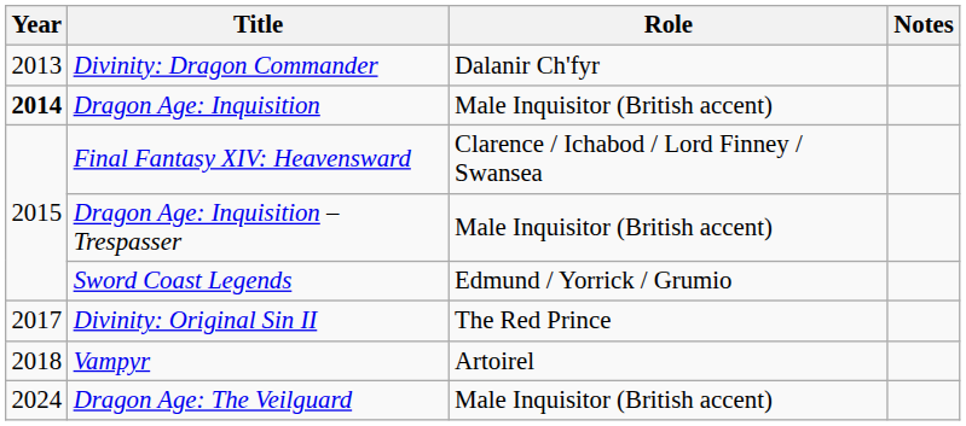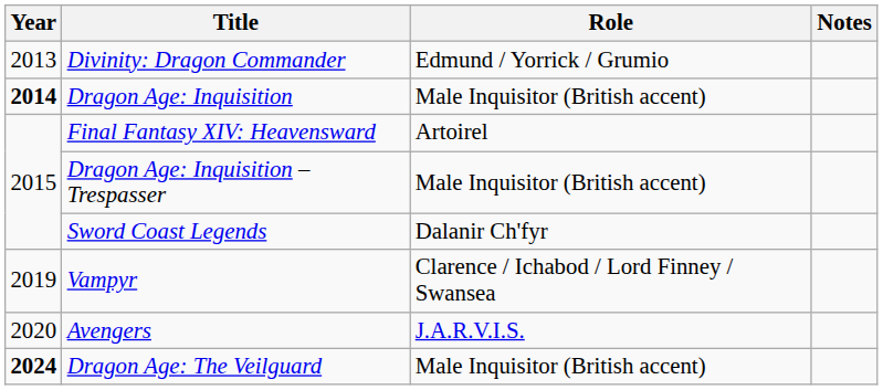Divinity: Dragon Commander | Role: Dalanir Ch'fyr -> Edmund / Yorrick / Grumio
Final Fantasy XIV: Heavensward | Role: Clarence / Ichabod / Lord Finney / Swansea -> Artoirel
Sword Coast Legends | Role: Edmund / Yorrick / Grumio -> Dalanir Ch'fyr
- row: 2017 | Divinity: Original Sin II | The Red Prince
Vampyr | Year: 2018 -> 2019
Vampyr | Role: Artoirel -> Clarence / Ichabod / Lord Finney / Swansea
+ row: 2020 | Avengers | J.A.R.V.I.S.
Dragon Age: The Veilguard | Year: normal -> bold
